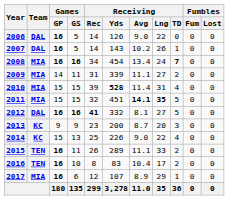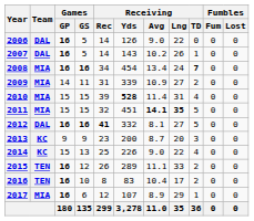2009 | Receiving / Avg: 11.1 -> 10.9
2015 | Games / GS: 11 -> 12
